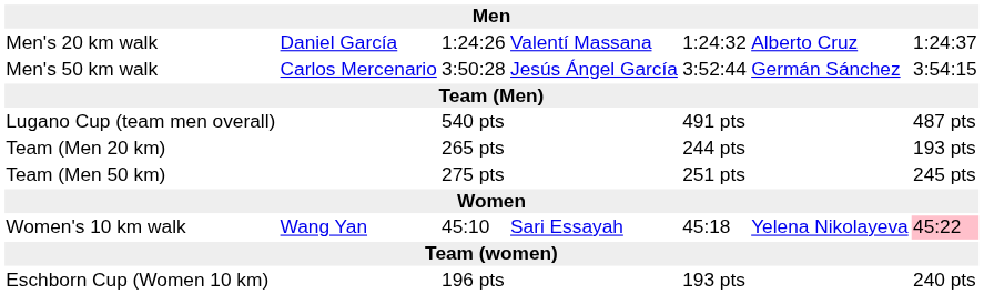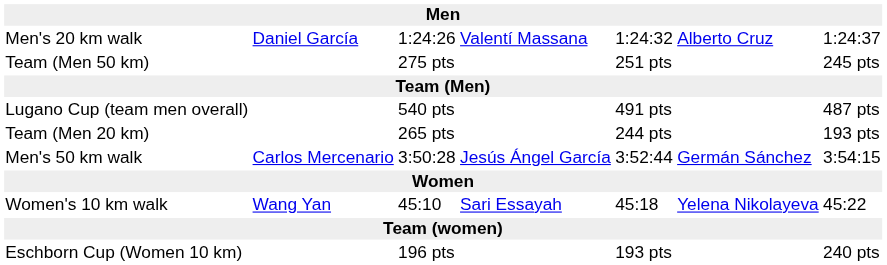rows swapped: Men's 50 km walk <-> Team (Men 50 km)
Women's 10 km walk | column 7: pink background -> no background
